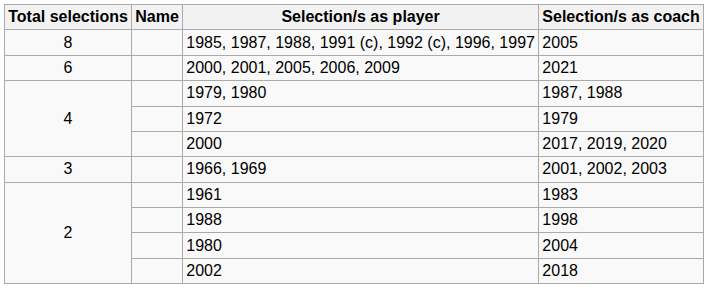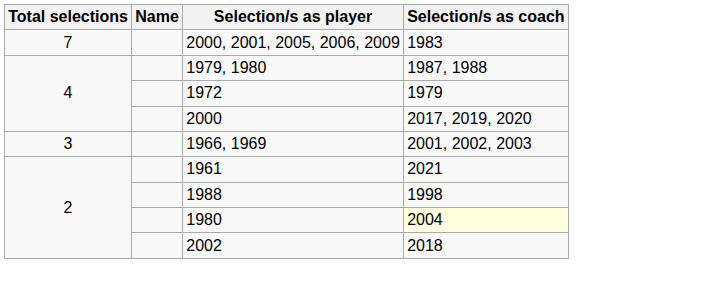- row: 8 | 1985, 1987, 1988, 1991 (c), 1992 (c), 1996, 1997 | 2005
2000, 2001, 2005, 2006, 2009 | Total selections: 6 -> 7
2000, 2001, 2005, 2006, 2009 | Selection/s as coach: 2021 -> 1983
1961 | Selection/s as coach: 1983 -> 2021
1980 | Selection/s as coach: no background -> lightyellow background
